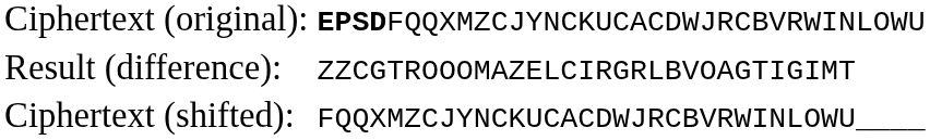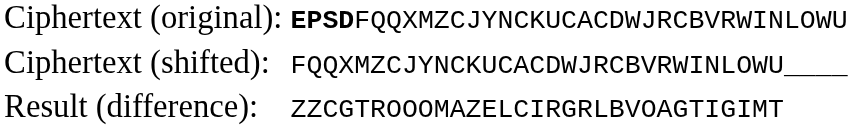rows swapped: Ciphertext (shifted): <-> Result (difference):
